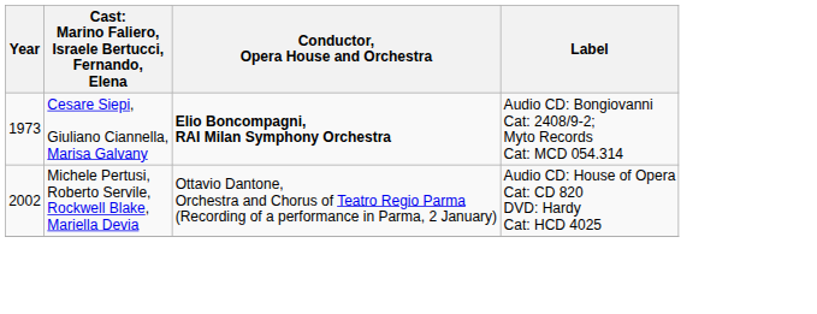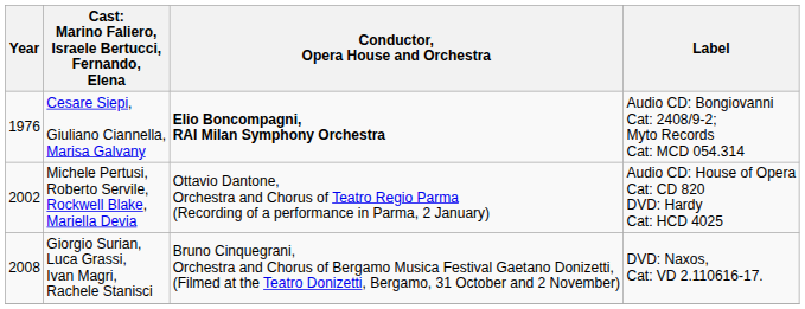Cesare Siepi, Giuliano Ciannella, Marisa Galvany | Year: 1973 -> 1976
+ row: 2008 | Giorgio Surian, Luca Grassi, Ivan Magri, Rachele Stanisci | Bruno Cinquegrani, Orchestra and Chorus of Bergamo Musica Festival Gaetano Donizetti, (Filmed at the Teatro Donizetti, Bergamo, 31 October and 2 November) | DVD: Naxos, Cat: VD 2.110616-17.
